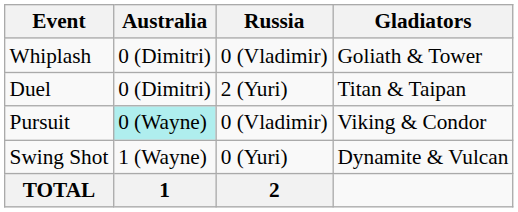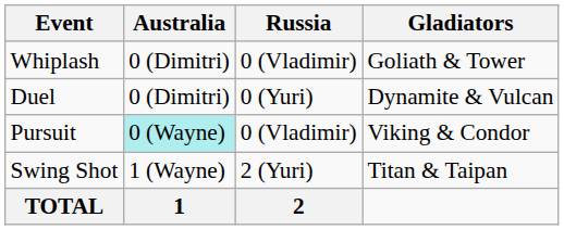Duel | Russia: 2 (Yuri) -> 0 (Yuri)
Duel | Gladiators: Titan & Taipan -> Dynamite & Vulcan
Swing Shot | Russia: 0 (Yuri) -> 2 (Yuri)
Swing Shot | Gladiators: Dynamite & Vulcan -> Titan & Taipan
